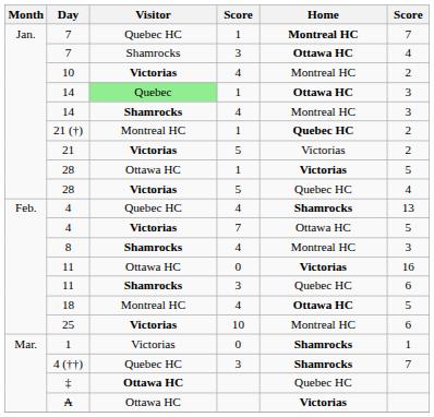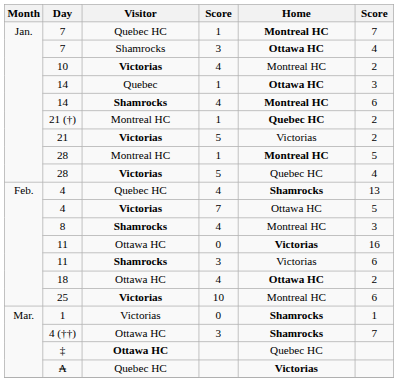14 / 1 | Visitor: lightgreen background -> no background
14 / 4 | Home: normal -> bold
14 / 4 | column 6: 3 -> 6
28 / 1 | Visitor: Ottawa HC -> Montreal HC
28 / 1 | Home: Victorias -> Montreal HC
11 / 3 | Home: Quebec HC -> Victorias
18 | Visitor: Montreal HC -> Ottawa HC
18 | column 6: 5 -> 2
4 (††) | Visitor: Quebec HC -> Ottawa HC
₳ | Visitor: Ottawa HC -> Quebec HC
